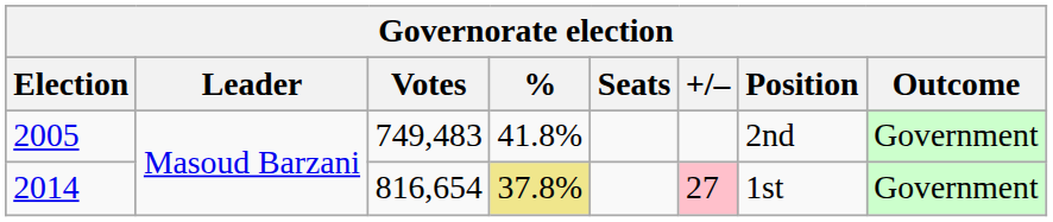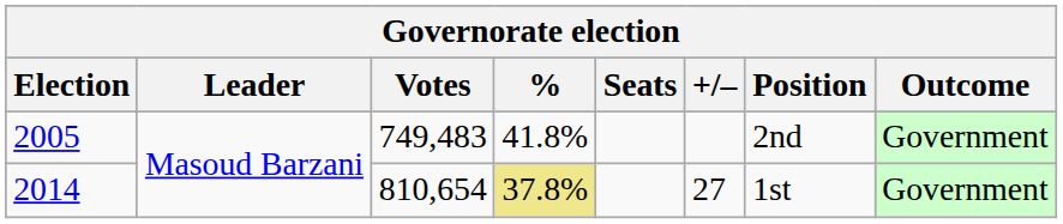2014 | Votes: 816,654 -> 810,654
2014 | +/–: pink background -> no background
